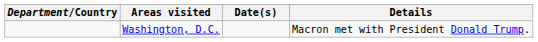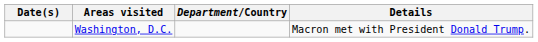columns swapped: Department/Country <-> Date(s)
